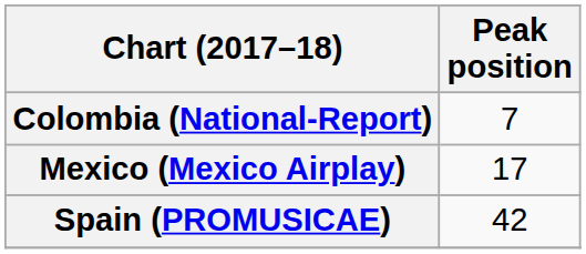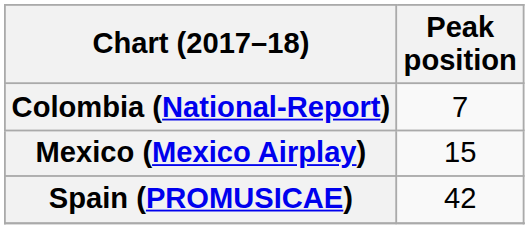Mexico (Mexico Airplay) | Peak position: 17 -> 15
